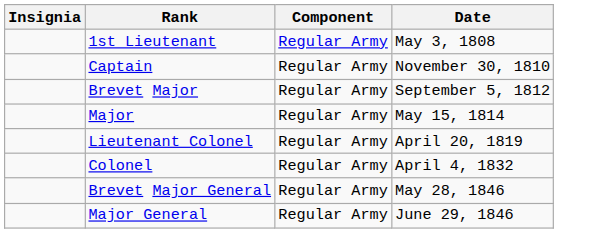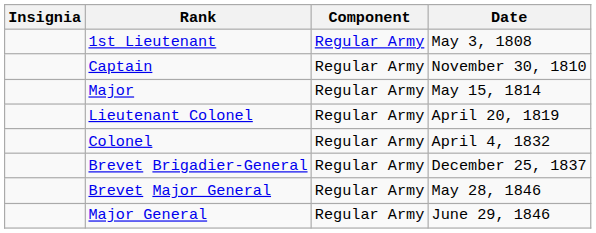- row: Brevet Major | Regular Army | September 5, 1812
+ row: Brevet Brigadier-General | Regular Army | December 25, 1837
